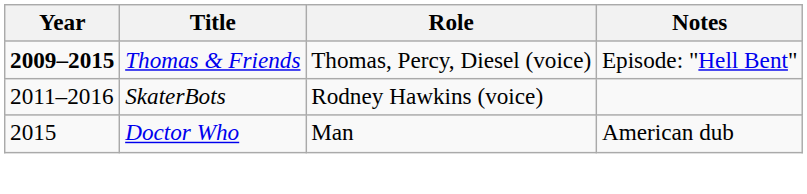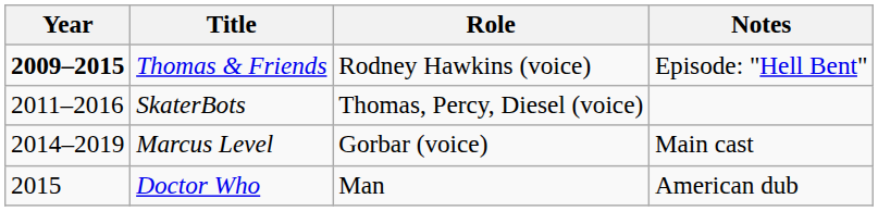Thomas & Friends | Role: Thomas, Percy, Diesel (voice) -> Rodney Hawkins (voice)
SkaterBots | Role: Rodney Hawkins (voice) -> Thomas, Percy, Diesel (voice)
+ row: 2014–2019 | Marcus Level | Gorbar (voice) | Main cast
